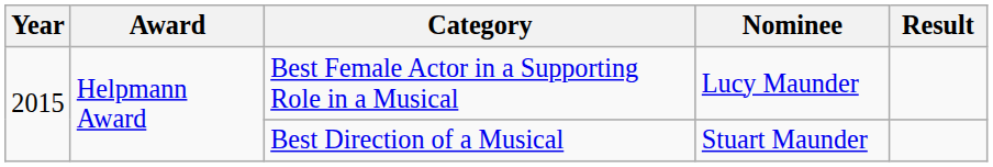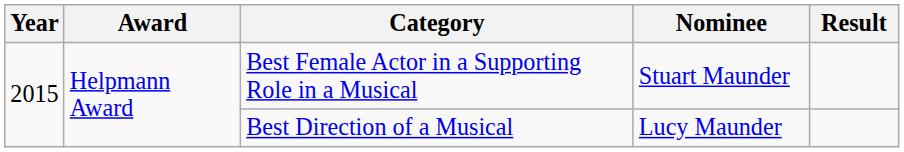Best Female Actor in a Supporting Role in a Musical | Nominee: Lucy Maunder -> Stuart Maunder
Best Direction of a Musical | Nominee: Stuart Maunder -> Lucy Maunder
